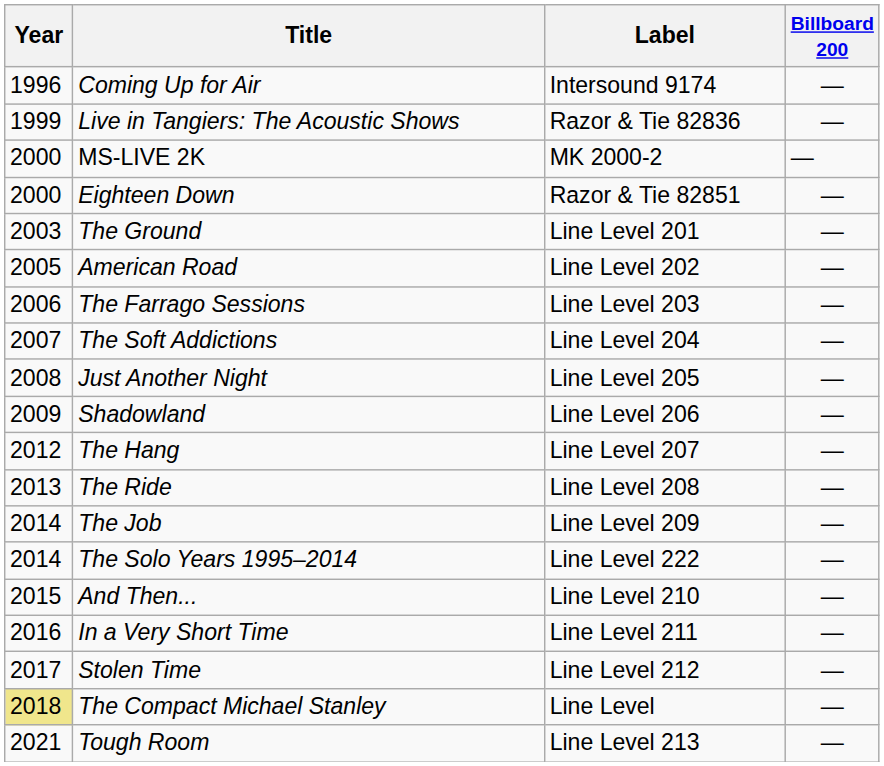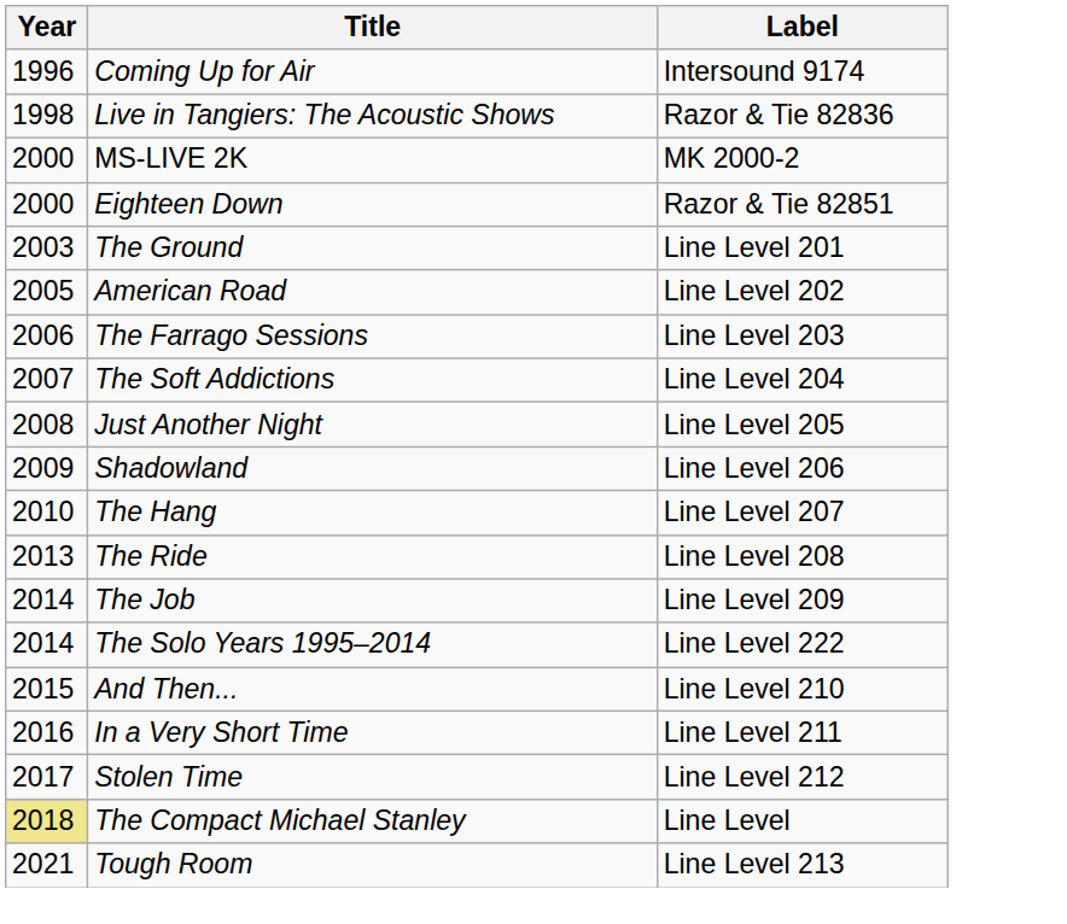- column: Billboard 200 | — | — | — | — | — | — | — | — | — | — | — | — | — | — | — | — | — | — | —
Live in Tangiers: The Acoustic Shows | Year: 1999 -> 1998
The Hang | Year: 2012 -> 2010
